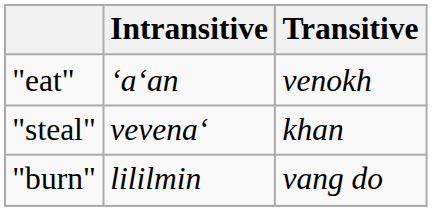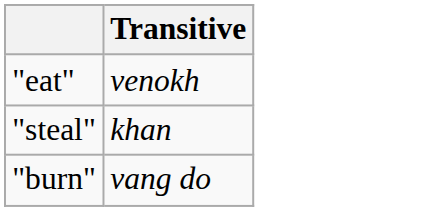- column: Intransitive | ʻaʻan | vevenaʻ | lililmin
